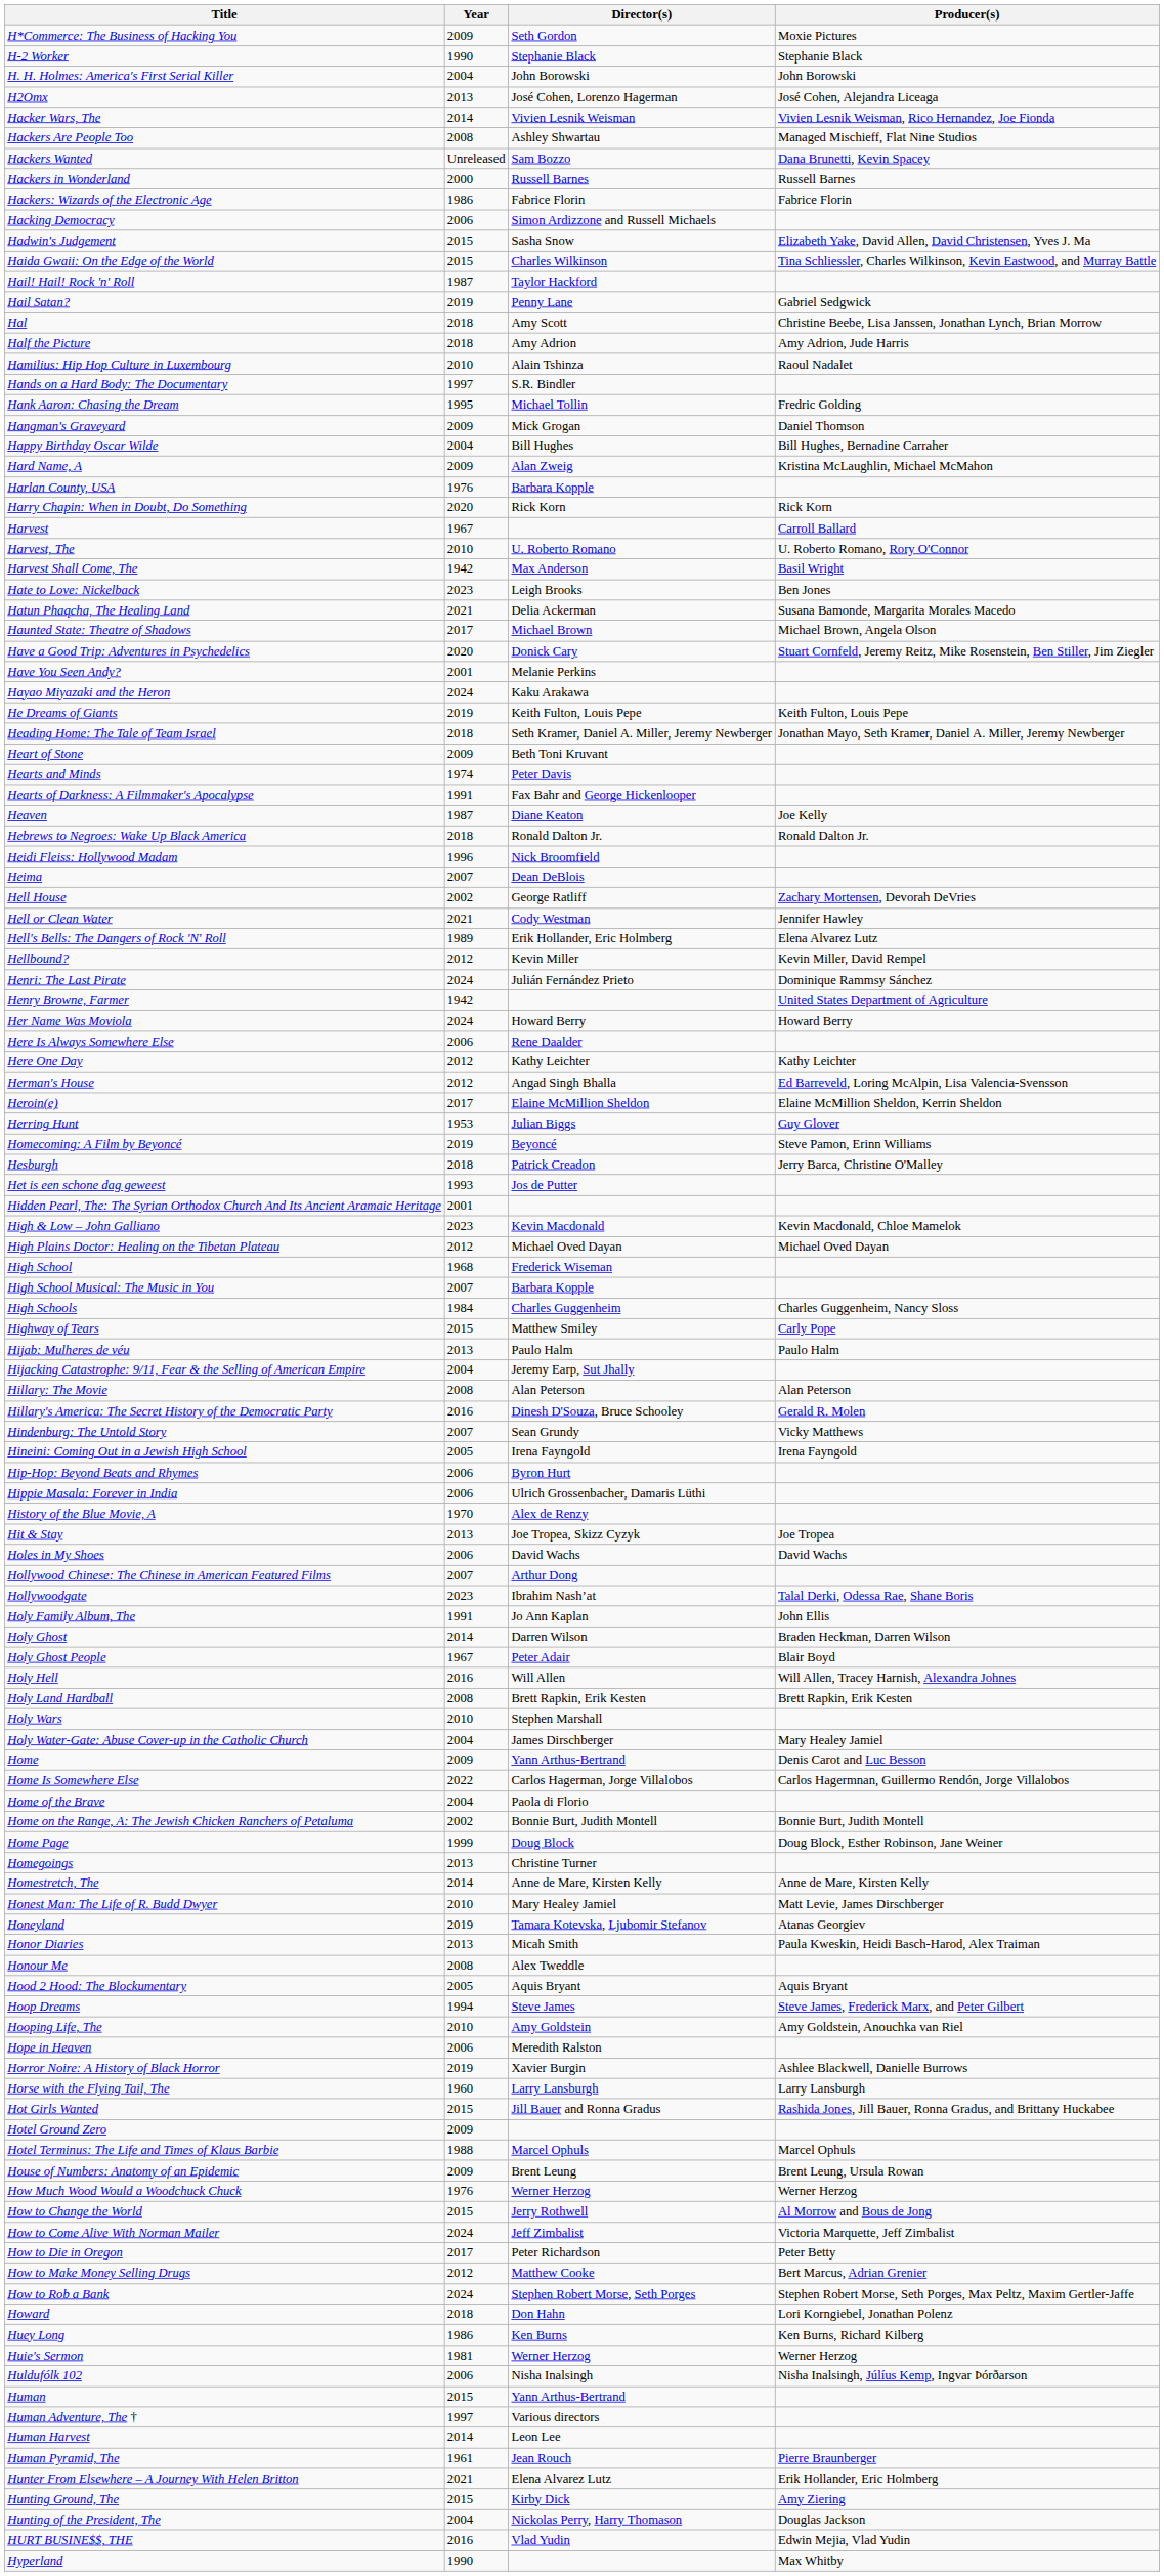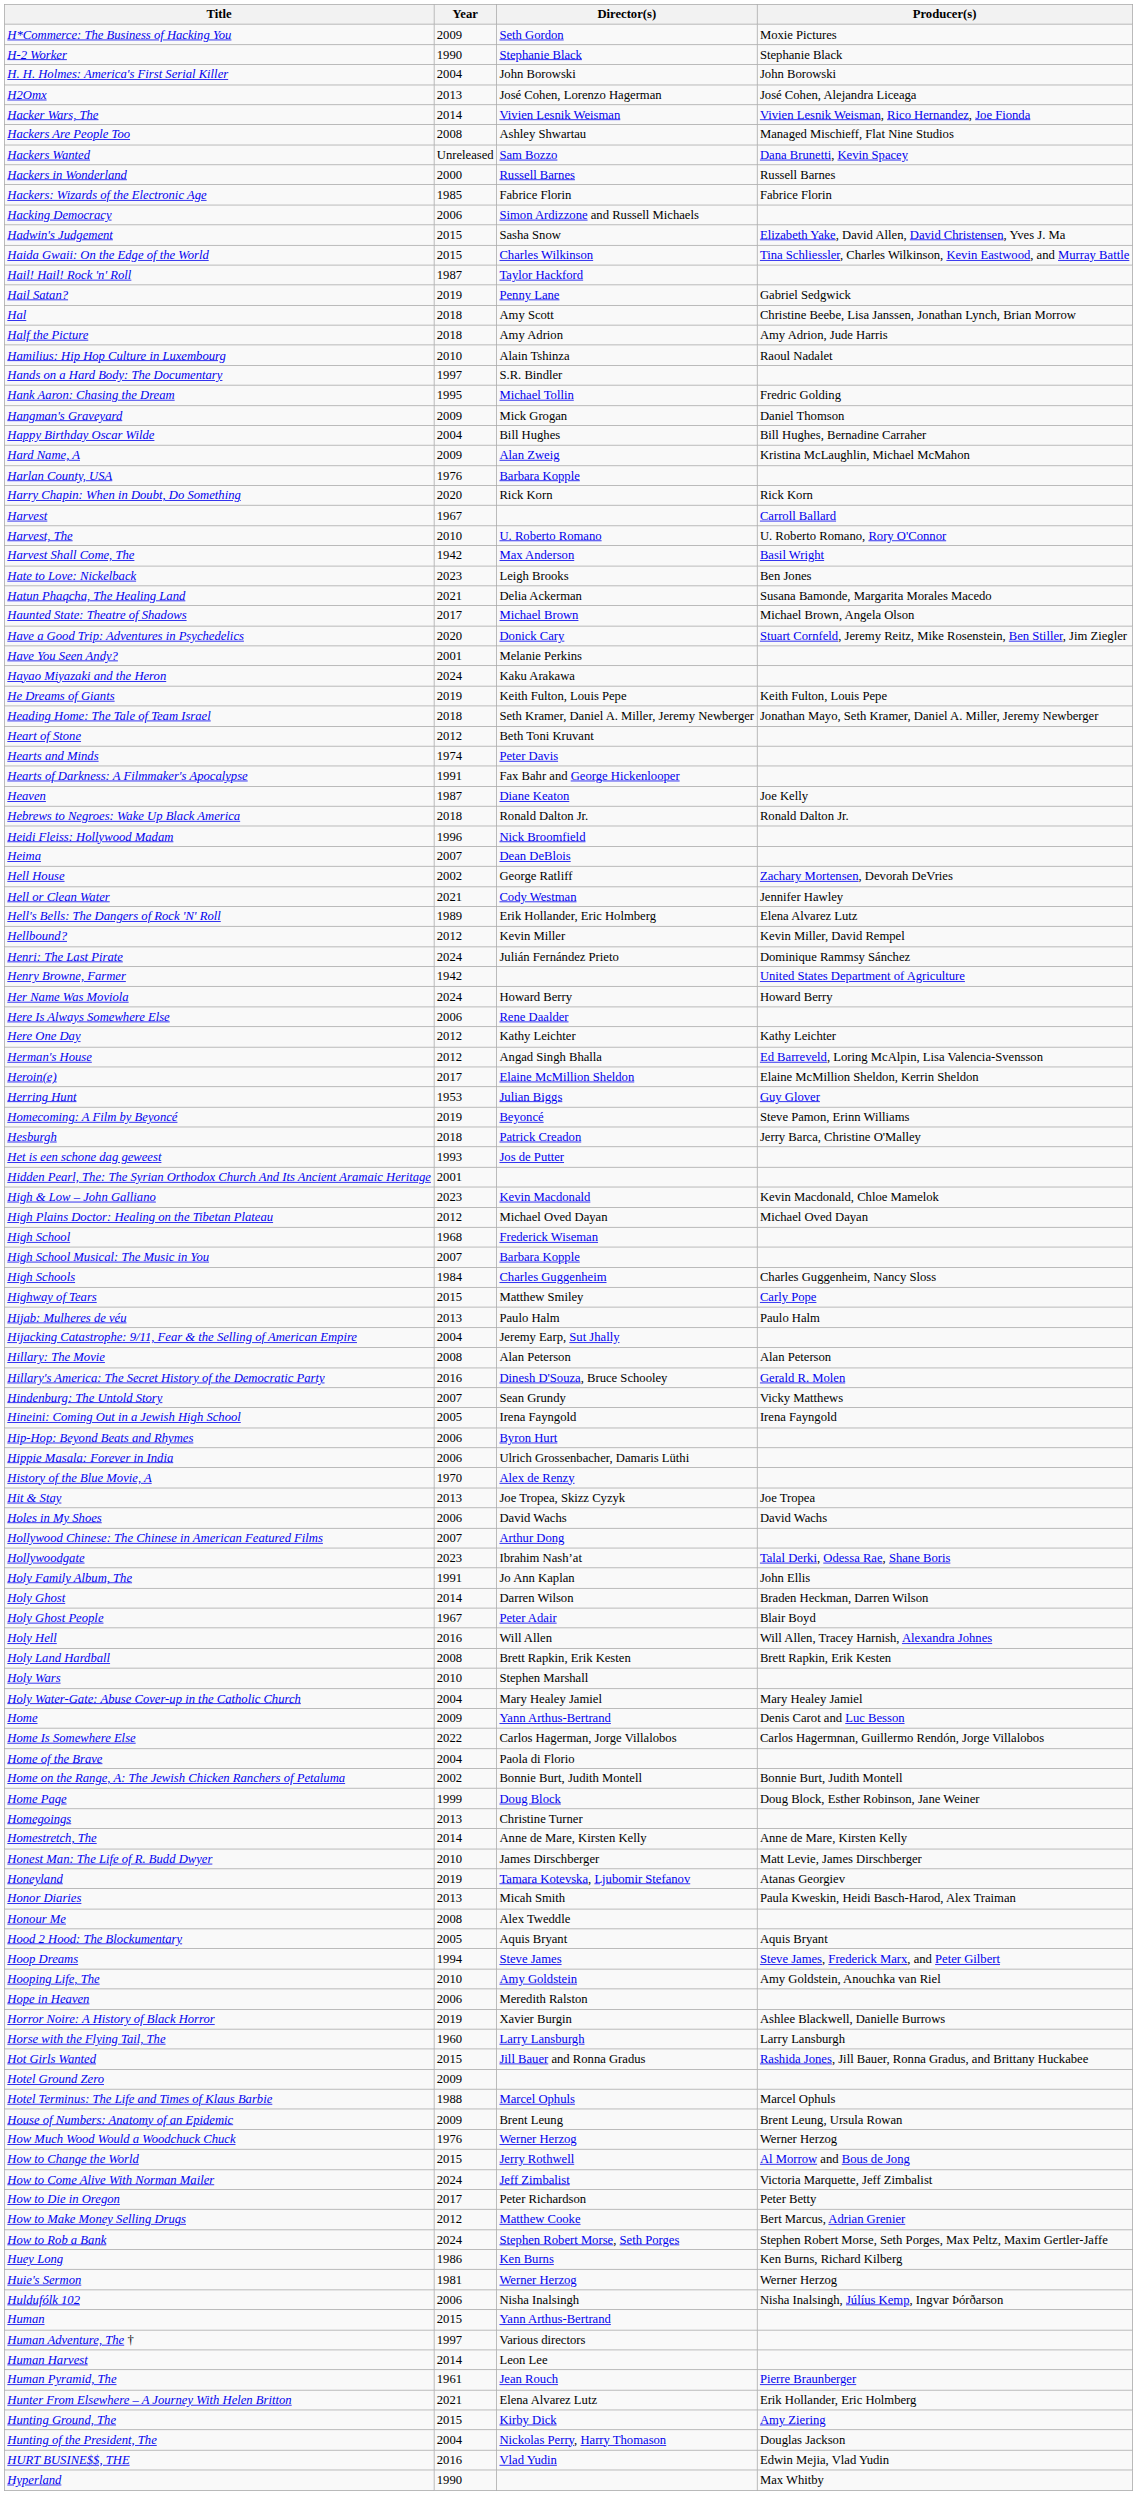Hackers: Wizards of the Electronic Age | Year: 1986 -> 1985
Heart of Stone | Year: 2009 -> 2012
Holy Water-Gate: Abuse Cover-up in the Catholic Church | Director(s): James Dirschberger -> Mary Healey Jamiel
Honest Man: The Life of R. Budd Dwyer | Director(s): Mary Healey Jamiel -> James Dirschberger
- row: Howard | 2018 | Don Hahn | Lori Korngiebel, Jonathan Polenz
